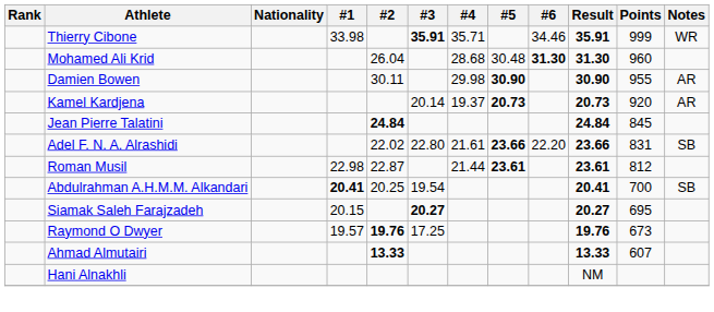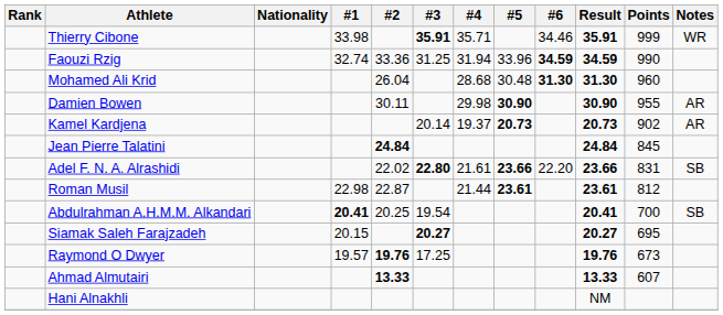+ row: Faouzi Rzig | 32.74 | 33.36 | 31.25 | 31.94 | 33.96 | 34.59 | 34.59 | 990
Kamel Kardjena | Points: 920 -> 902
Adel F. N. A. Alrashidi | #3: normal -> bold
